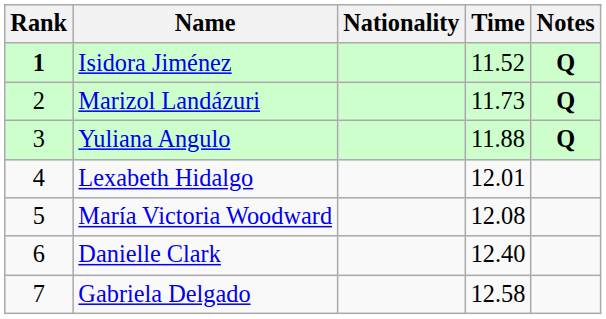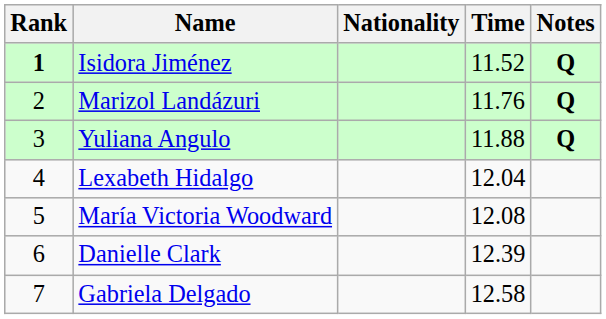Marizol Landázuri | Time: 11.73 -> 11.76
Lexabeth Hidalgo | Time: 12.01 -> 12.04
Danielle Clark | Time: 12.40 -> 12.39
